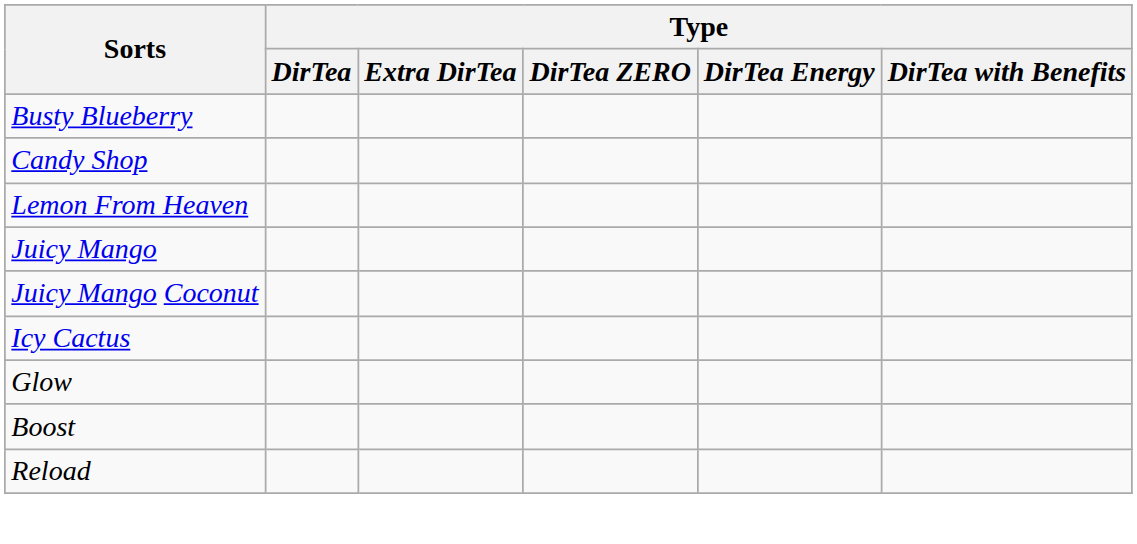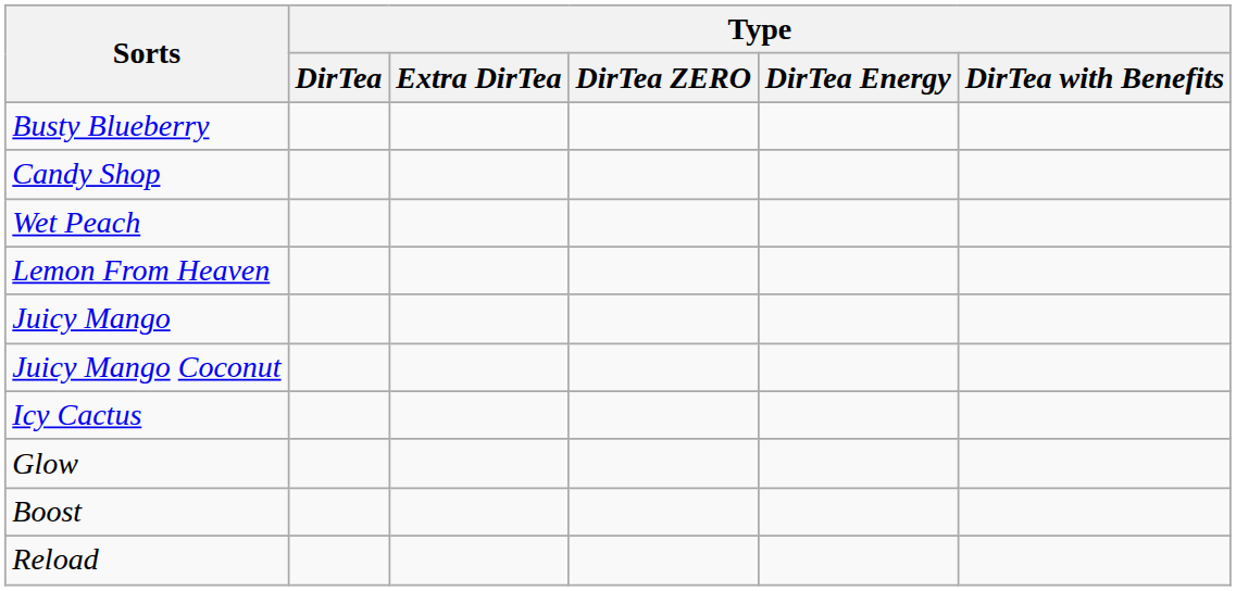+ row: Wet Peach
